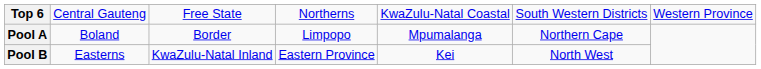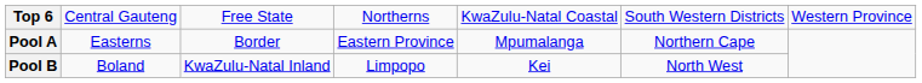Pool A | column 2: Boland -> Easterns
Pool A | column 4: Limpopo -> Eastern Province
Pool B | column 2: Easterns -> Boland
Pool B | column 4: Eastern Province -> Limpopo
